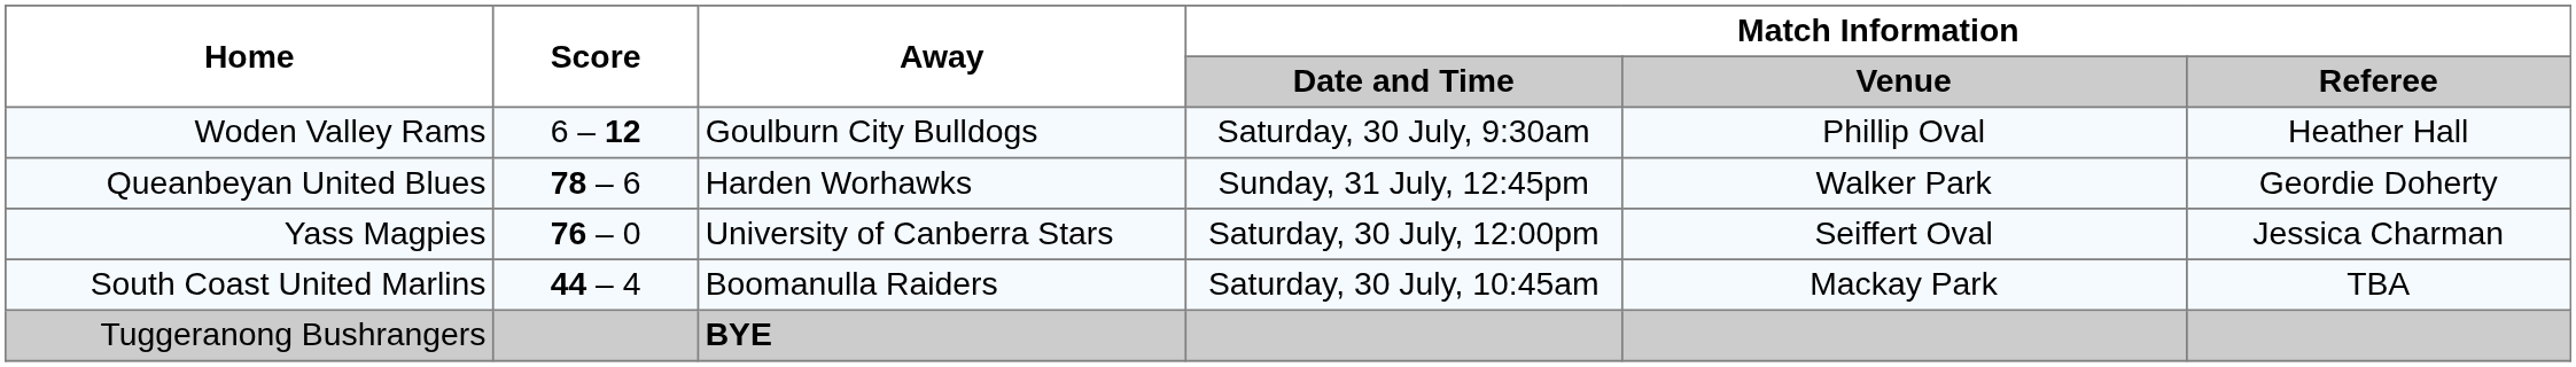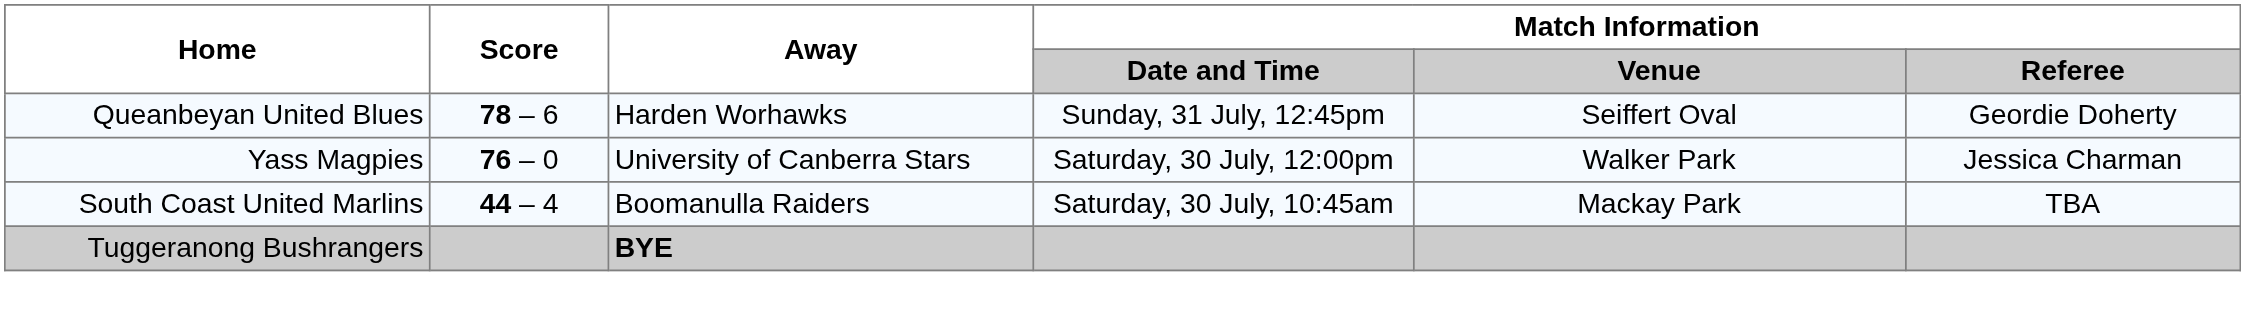- row: Woden Valley Rams | 6 – 12 | Goulburn City Bulldogs | Saturday, 30 July, 9:30am | Phillip Oval | Heather Hall
Queanbeyan United Blues | Match Information / Venue: Walker Park -> Seiffert Oval
Yass Magpies | Match Information / Venue: Seiffert Oval -> Walker Park
